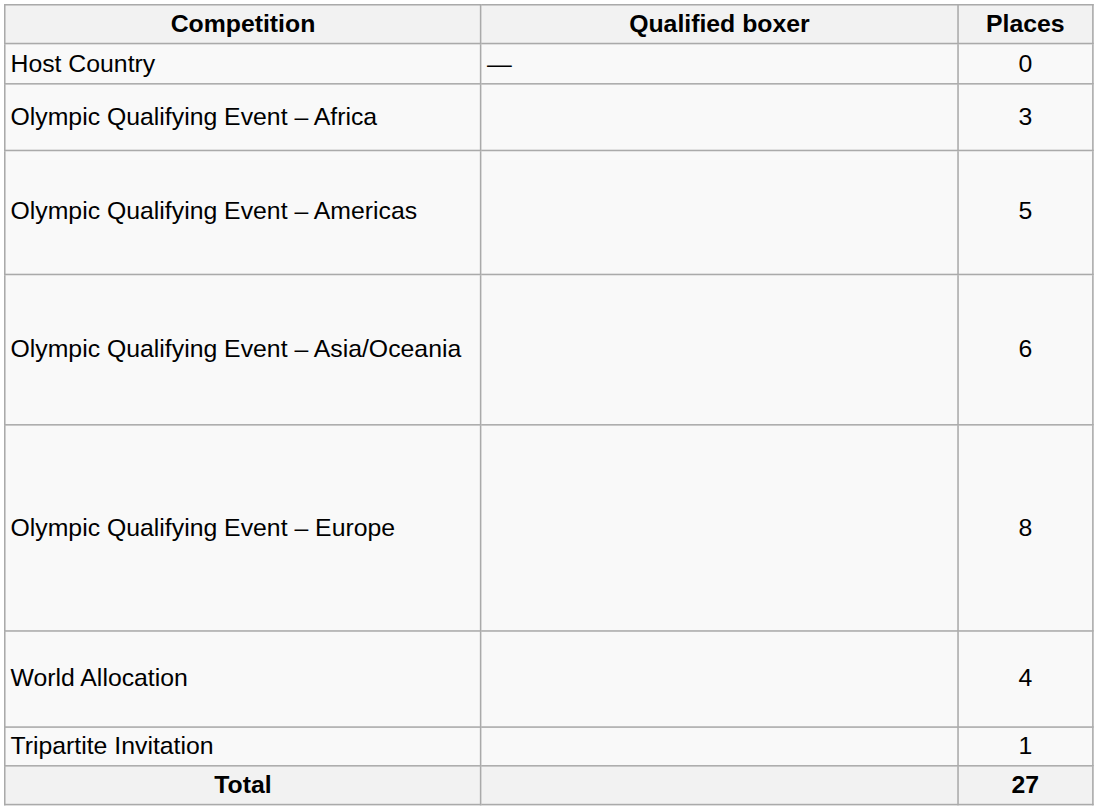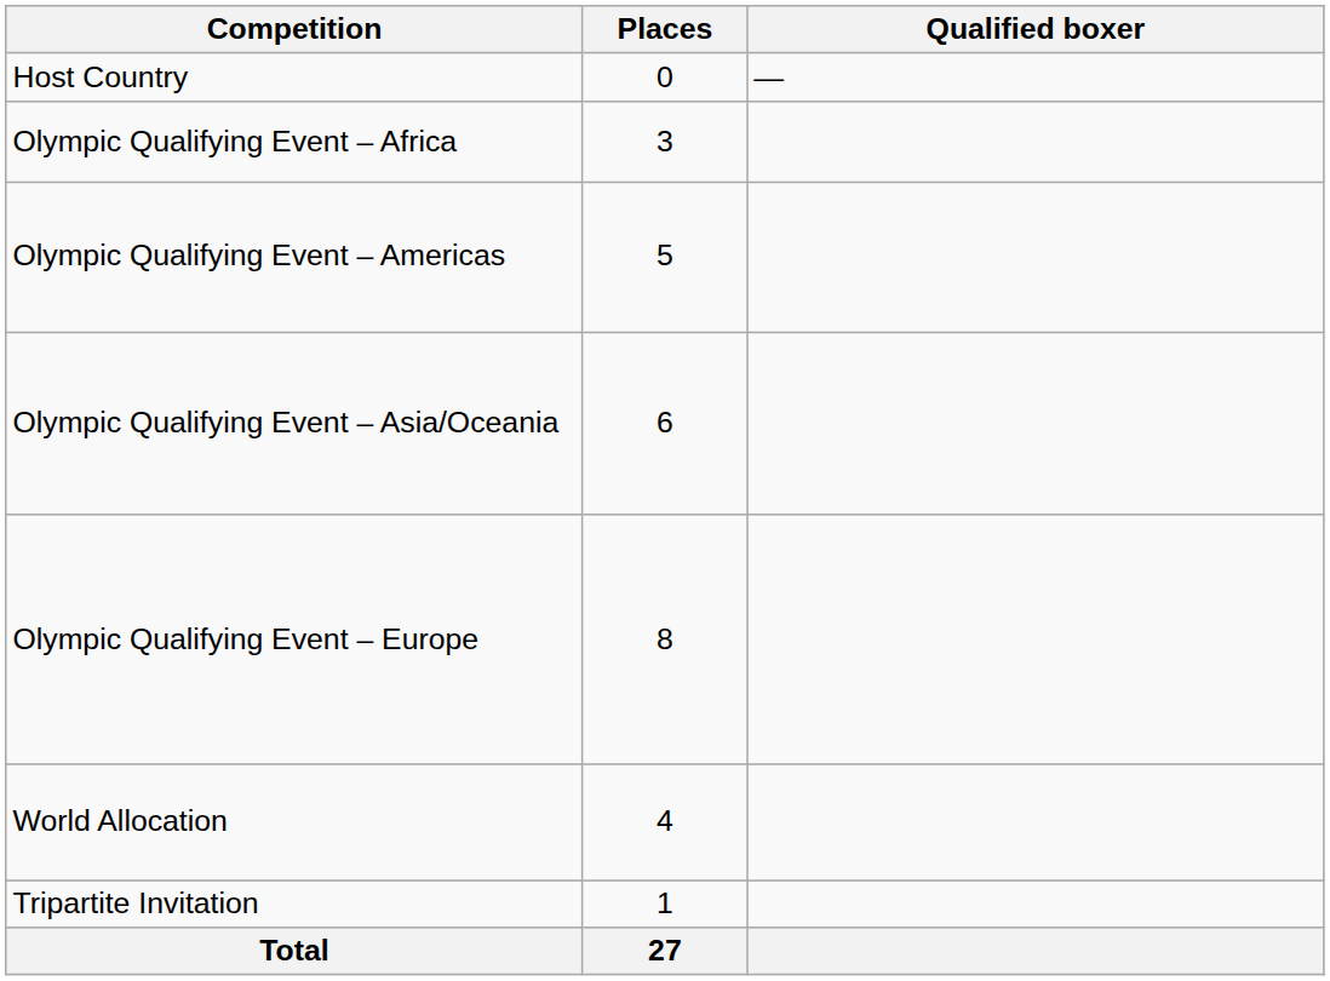columns swapped: Places <-> Qualified boxer
